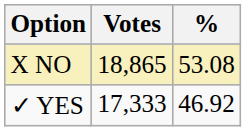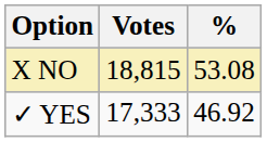X NO | Votes: 18,865 -> 18,815
